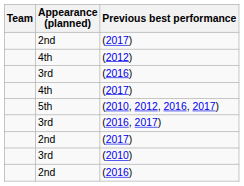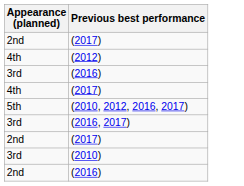- column: Team
